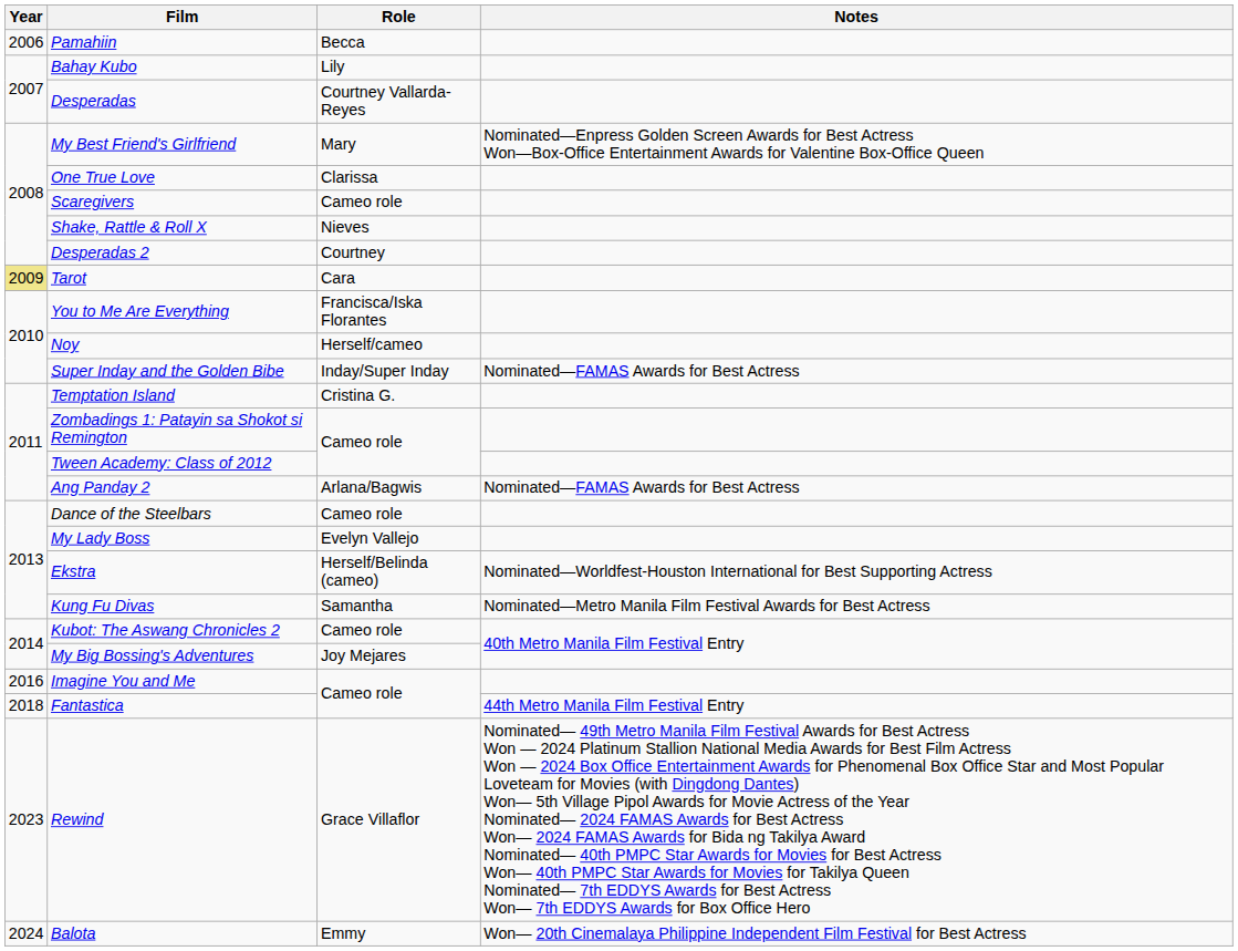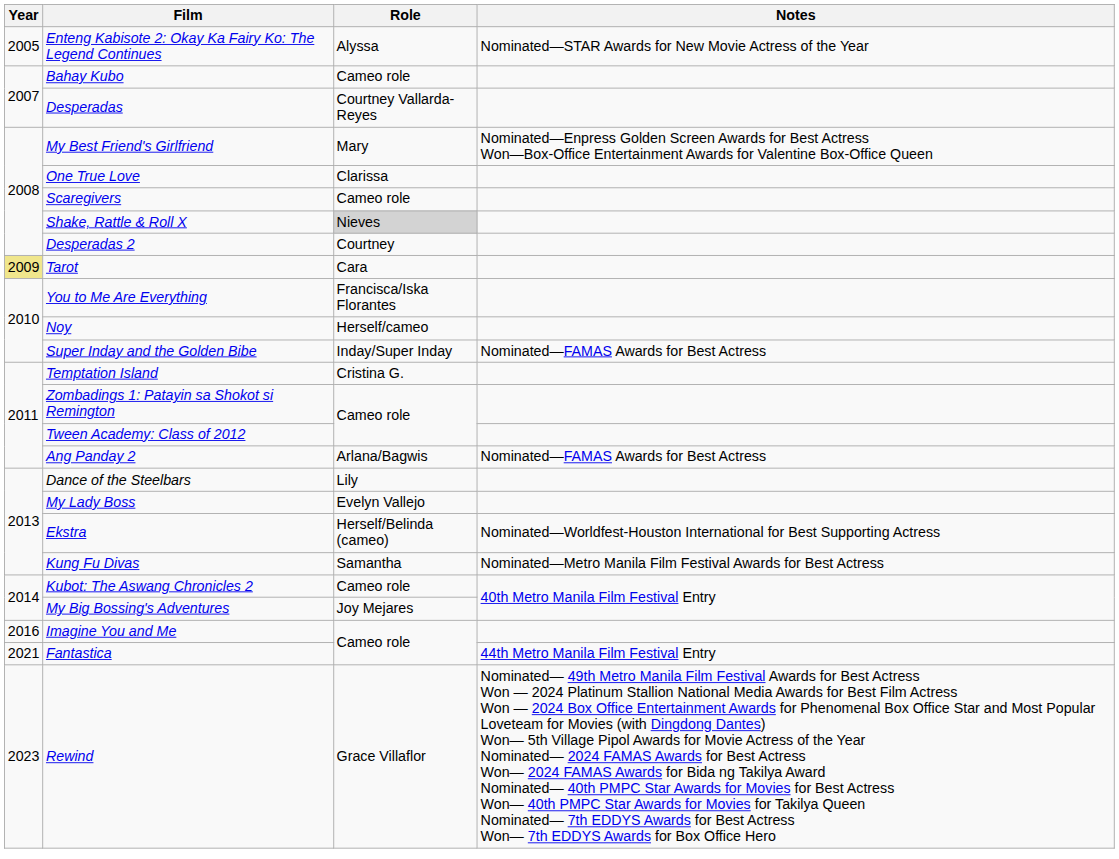+ row: 2005 | Enteng Kabisote 2: Okay Ka Fairy Ko: The Legend Continues | Alyssa | Nominated—STAR Awards for New Movie Actress of the Year
- row: 2006 | Pamahiin | Becca
Bahay Kubo | Role: Lily -> Cameo role
Shake, Rattle & Roll X | Role: no background -> lightgrey background
Dance of the Steelbars | Role: Cameo role -> Lily
Fantastica | Year: 2018 -> 2021
- row: 2024 | Balota | Emmy | Won— 20th Cinemalaya Philippine Independent Film Festival for Best Actress
